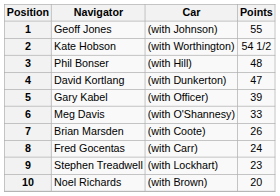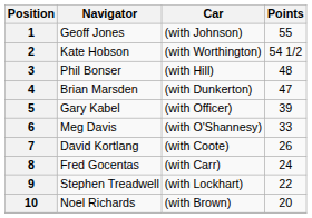4 | Navigator: David Kortlang -> Brian Marsden
7 | Navigator: Brian Marsden -> David Kortlang
9 | Points: 23 -> 22
